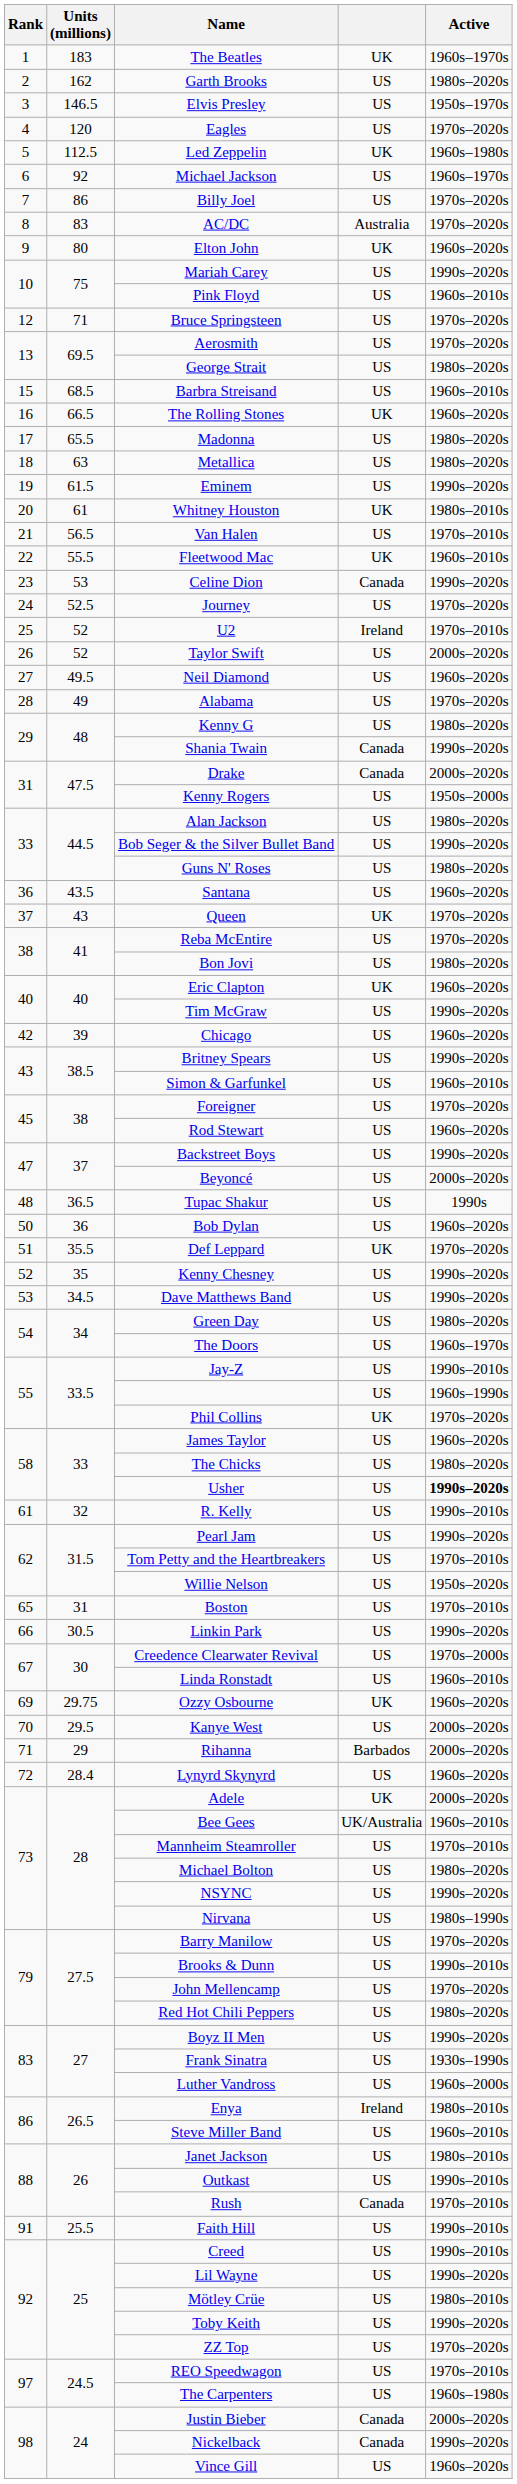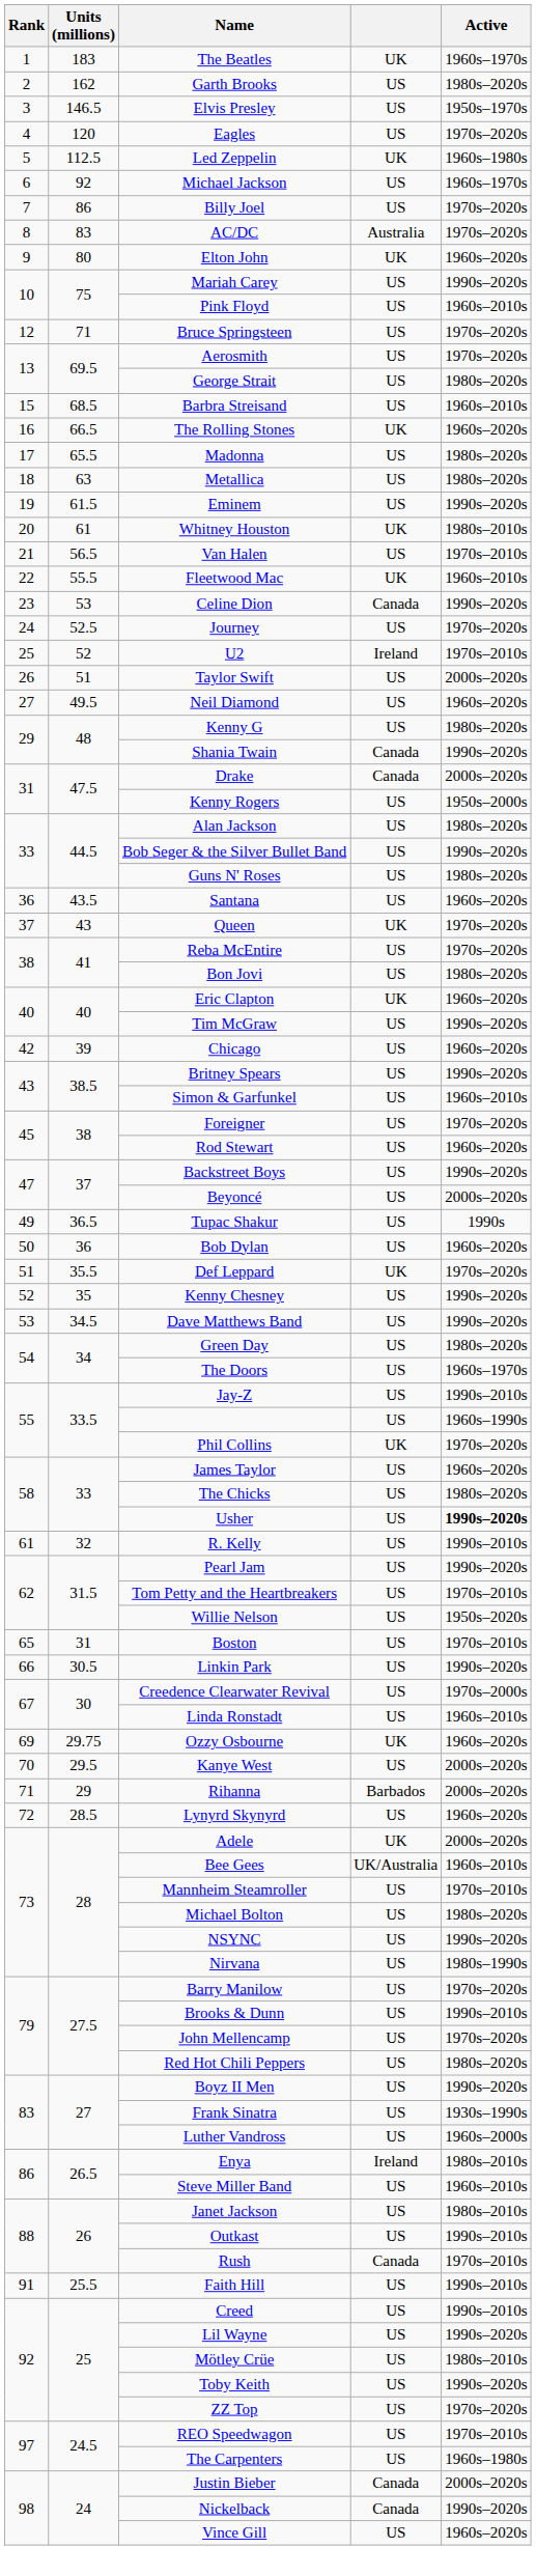Taylor Swift | Units (millions): 52 -> 51
- row: 28 | 49 | Alabama | US | 1970s–2020s
Tupac Shakur | Rank: 48 -> 49
Lynyrd Skynyrd | Units (millions): 28.4 -> 28.5
